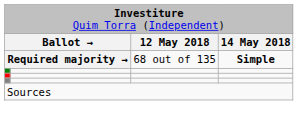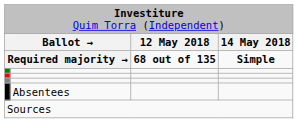Required majority → | column 3: normal -> bold
+ row: Absentees
